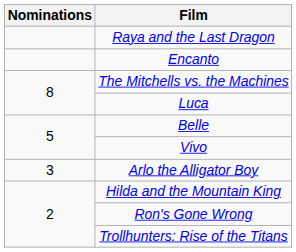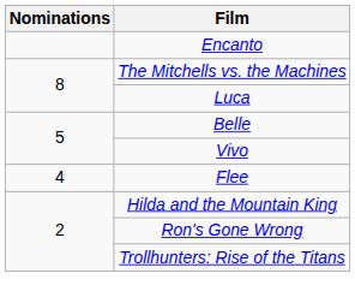- row: Raya and the Last Dragon
+ row: 4 | Flee
- row: 3 | Arlo the Alligator Boy
